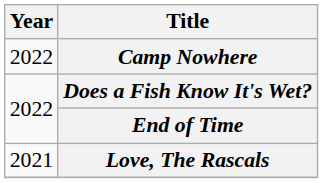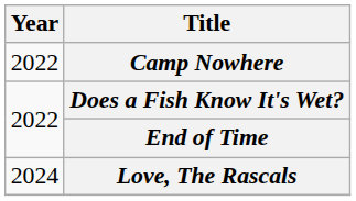Love, The Rascals | Year: 2021 -> 2024
